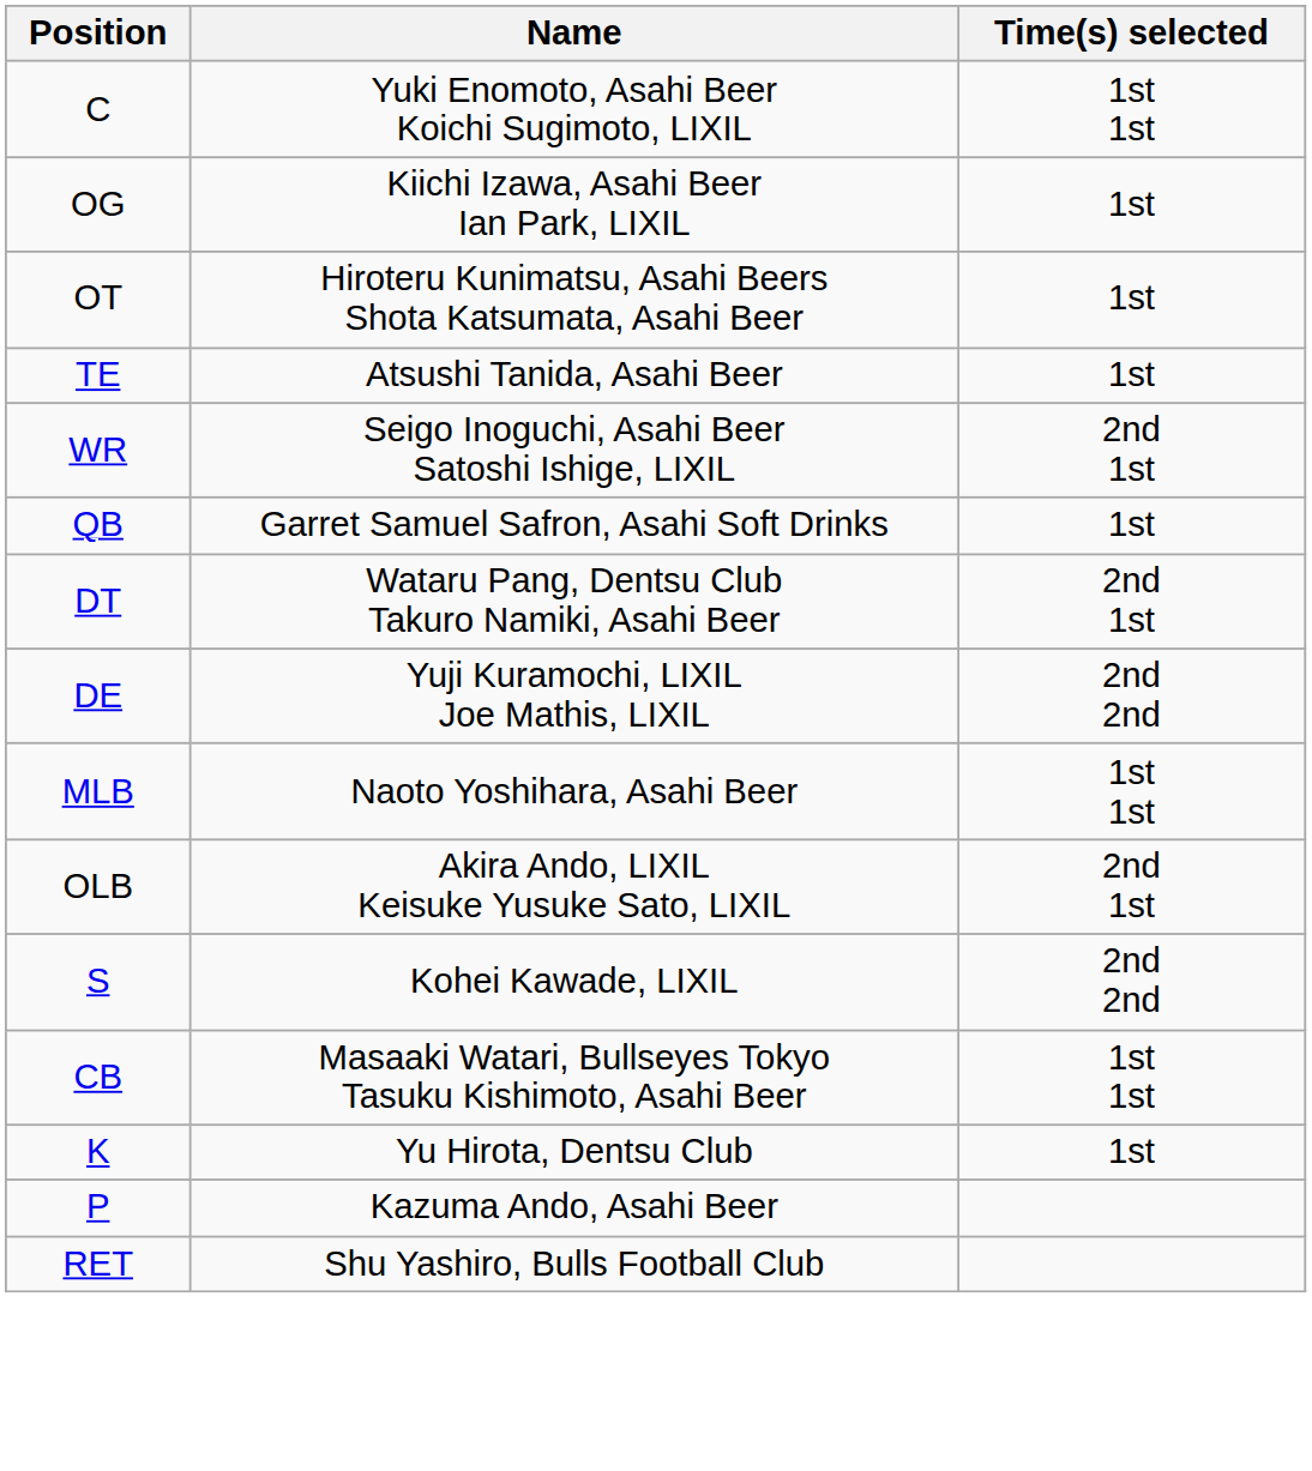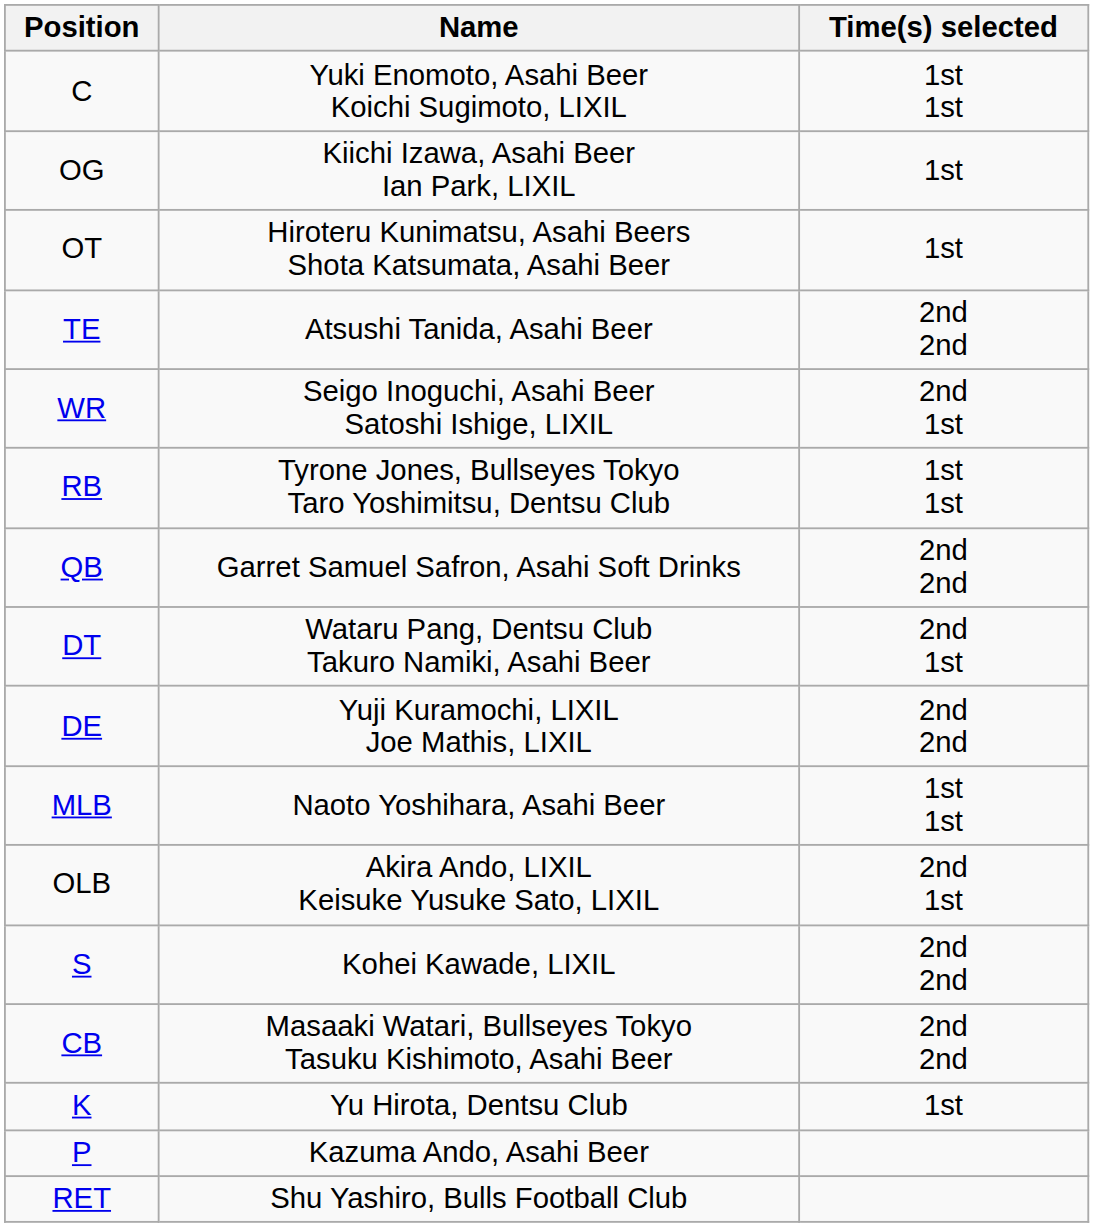TE | Time(s) selected: 1st -> 2nd 2nd
+ row: RB | Tyrone Jones, Bullseyes Tokyo Taro Yoshimitsu, Dentsu Club | 1st 1st
QB | Time(s) selected: 1st -> 2nd 2nd
CB | Time(s) selected: 1st 1st -> 2nd 2nd
